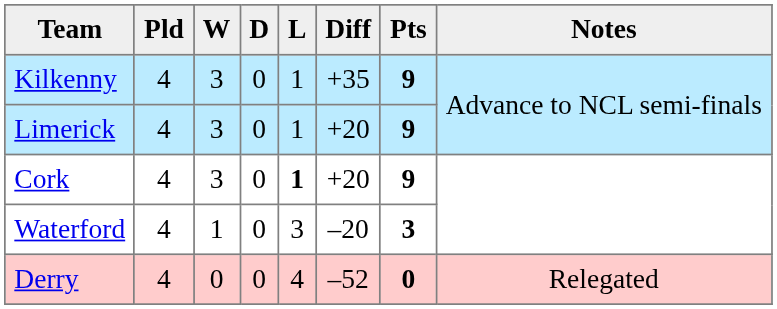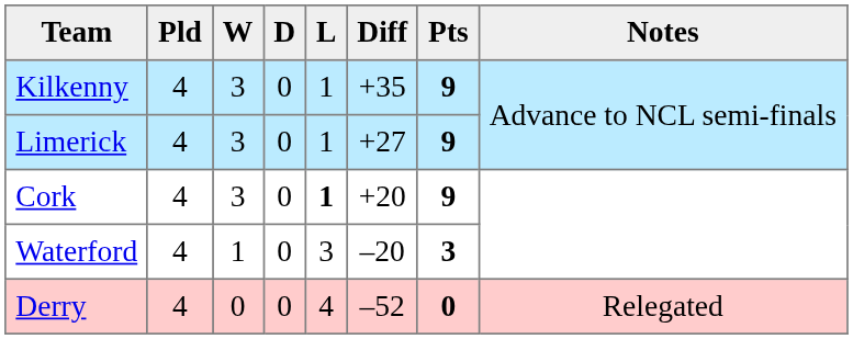Limerick | Diff: +20 -> +27
